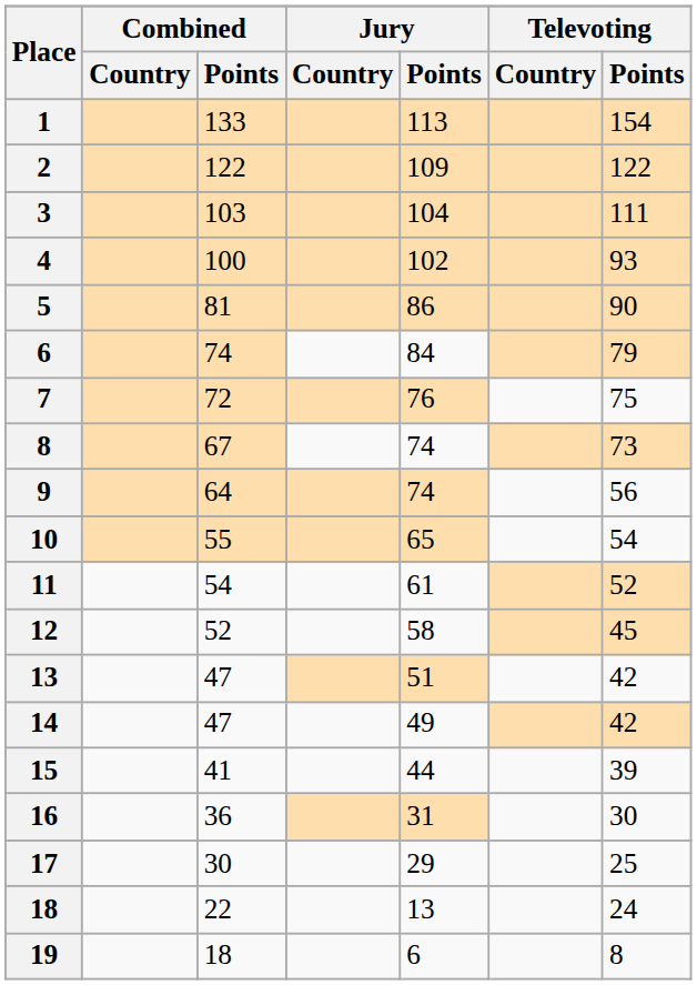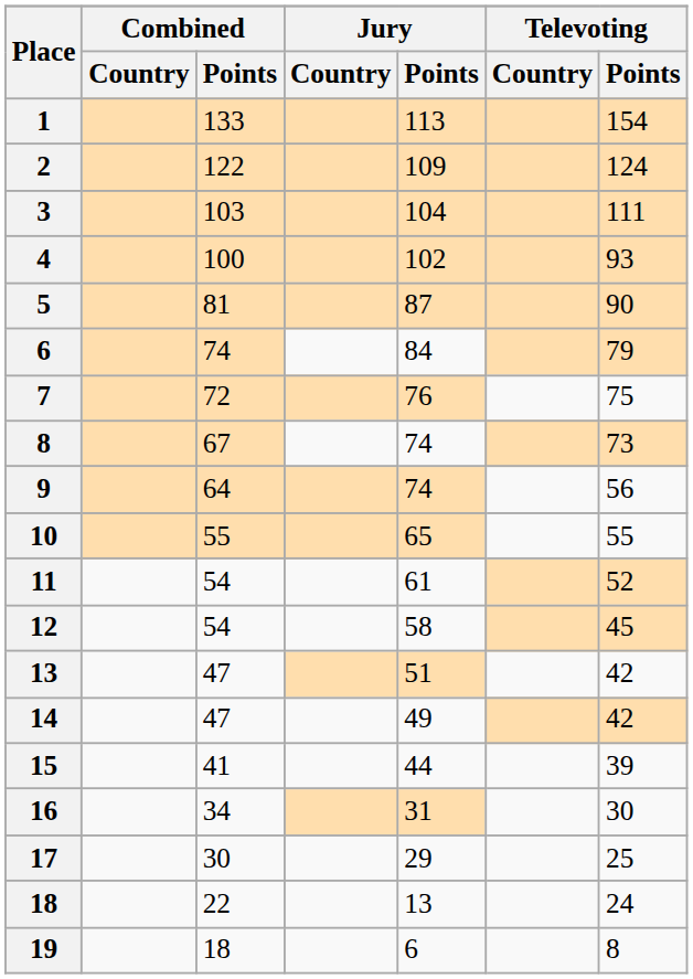2 | Televoting / Points: 122 -> 124
5 | Jury / Points: 86 -> 87
10 | Televoting / Points: 54 -> 55
12 | Combined / Points: 52 -> 54
16 | Combined / Points: 36 -> 34
